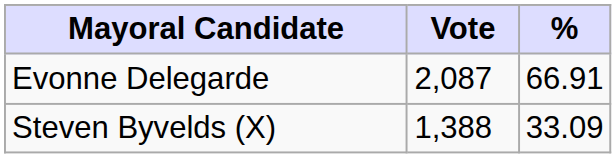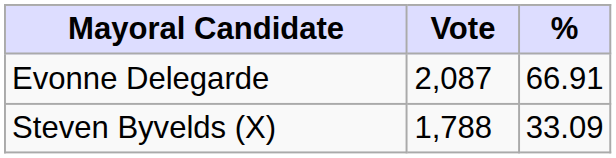Steven Byvelds (X) | Vote: 1,388 -> 1,788
